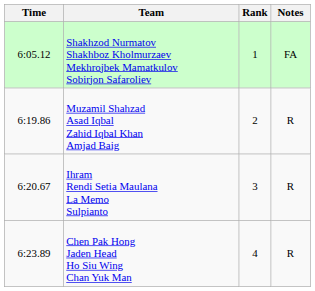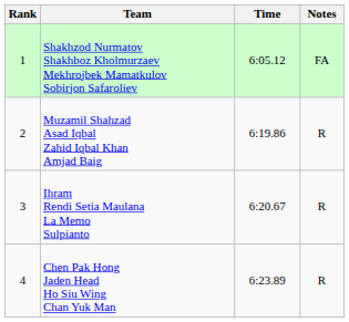columns swapped: Rank <-> Time
